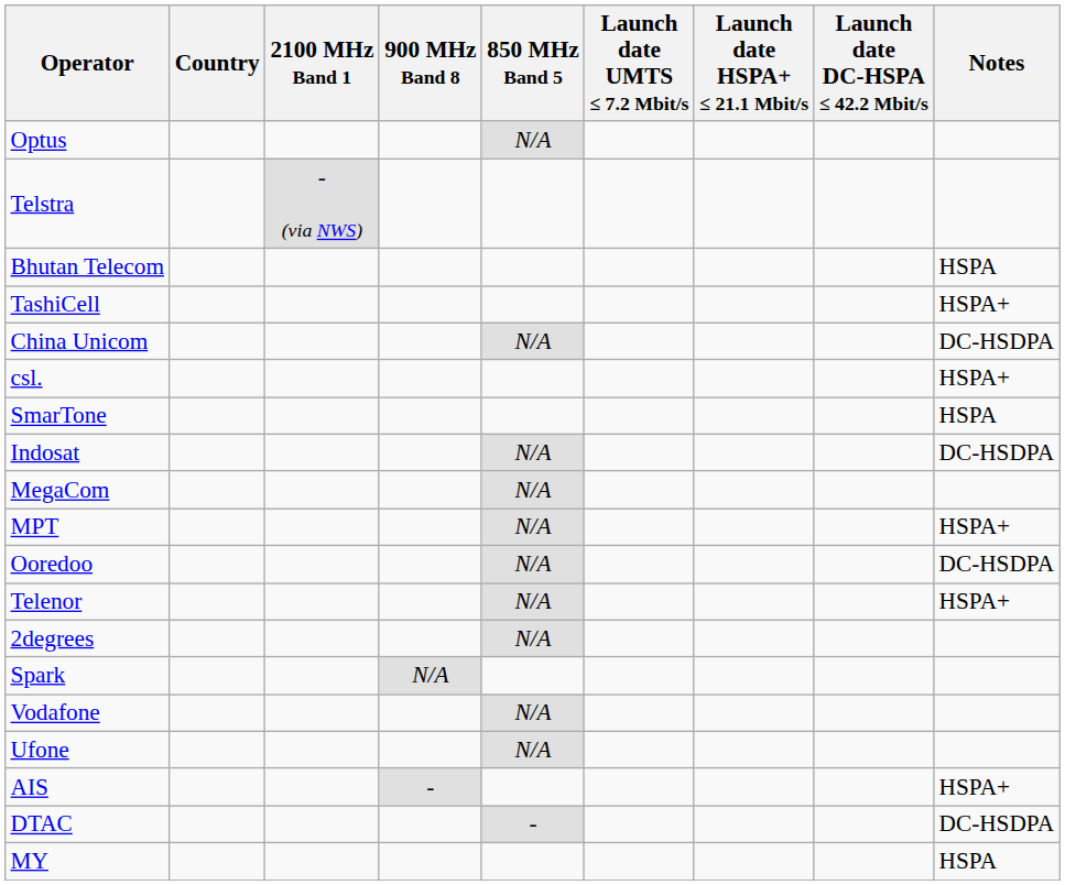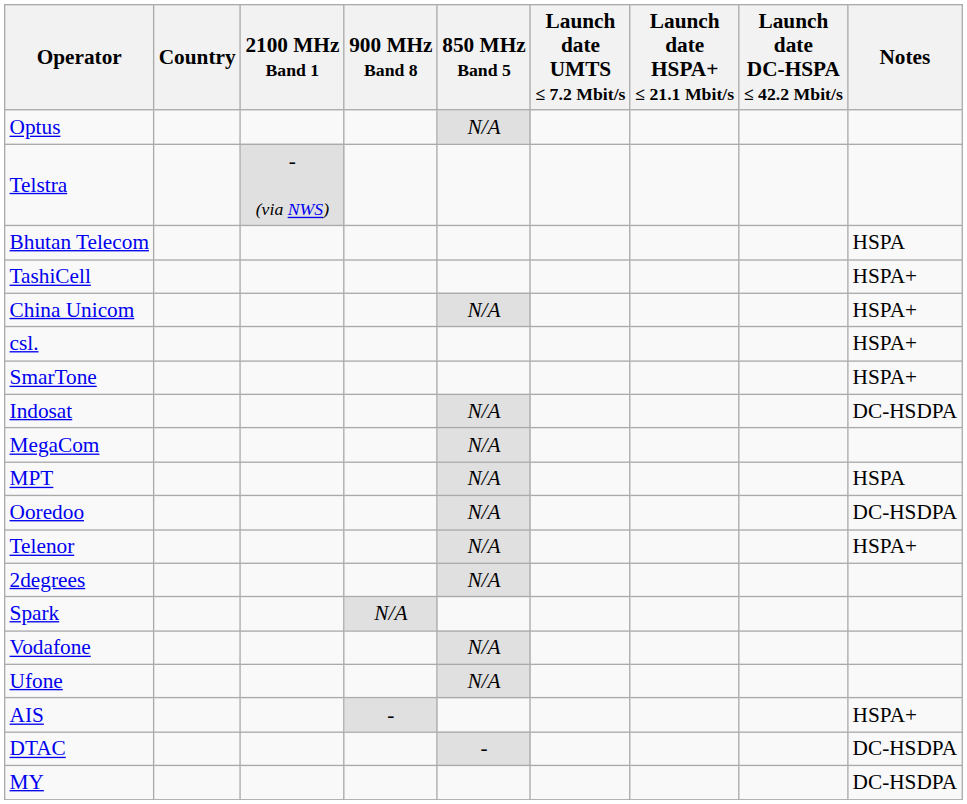China Unicom | Notes: DC-HSDPA -> HSPA+
SmarTone | Notes: HSPA -> HSPA+
MPT | Notes: HSPA+ -> HSPA
MY | Notes: HSPA -> DC-HSDPA
